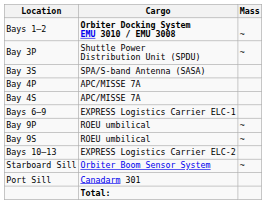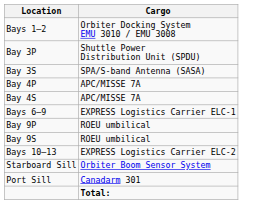- column: Mass | ~ | ~ | ~ | ~ | ~
Bays 1–2 | Cargo: bold -> normal
